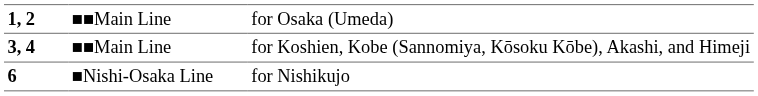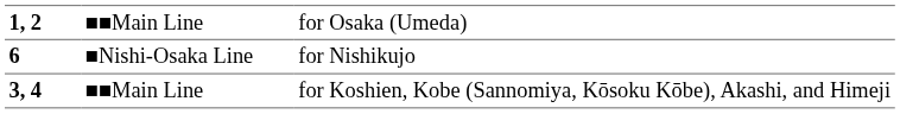rows swapped: 3, 4 <-> 6
